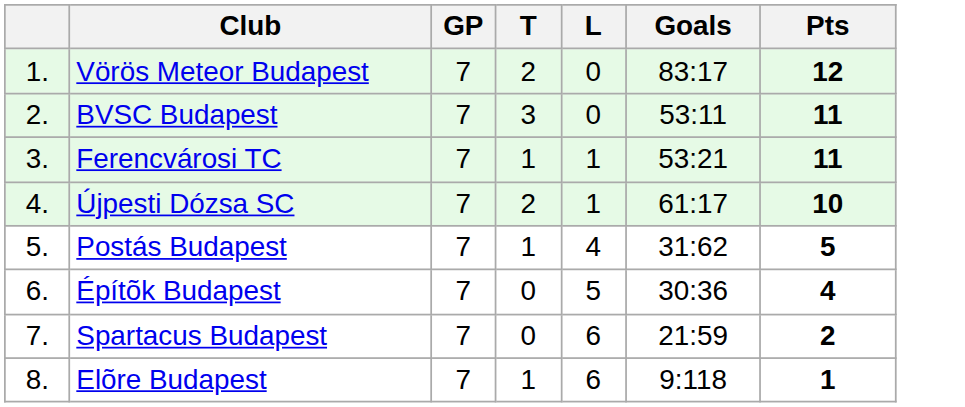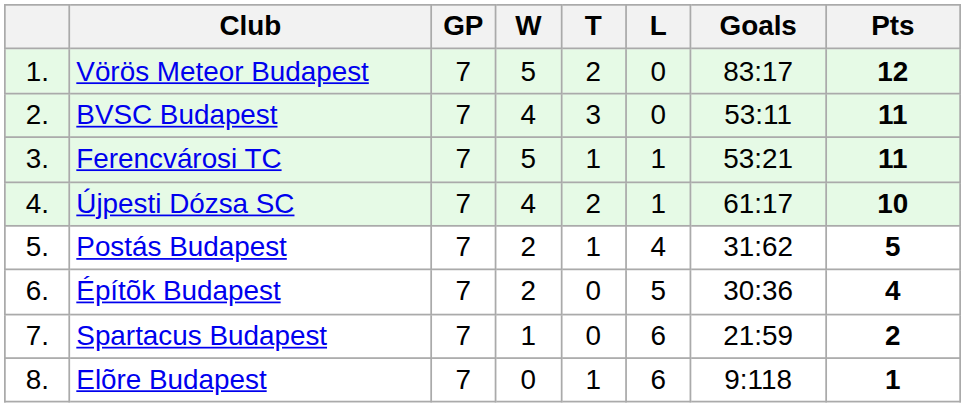+ column: W | 5 | 4 | 5 | 4 | 2 | 2 | 1 | 0
